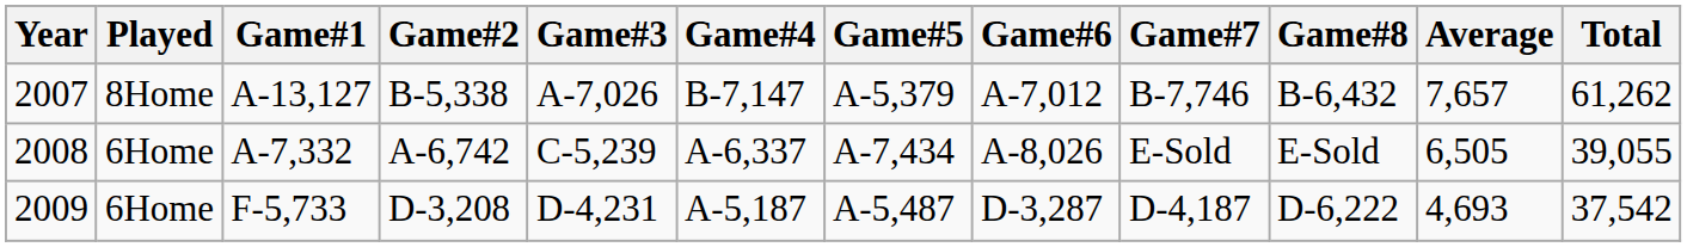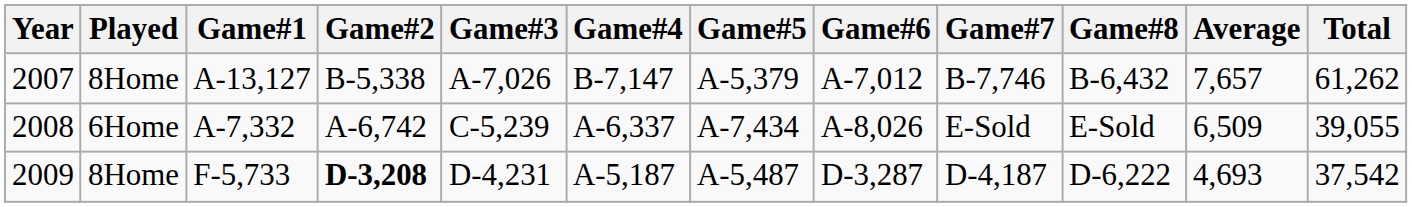2008 | Average: 6,505 -> 6,509
2009 | Played: 6Home -> 8Home
2009 | Game#2: normal -> bold
